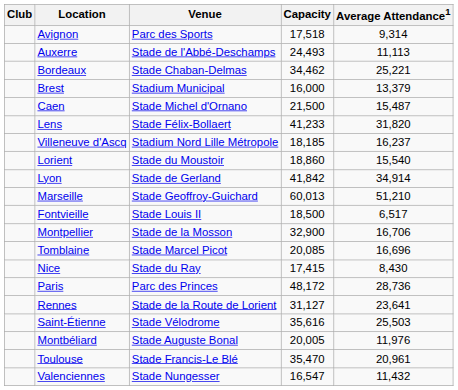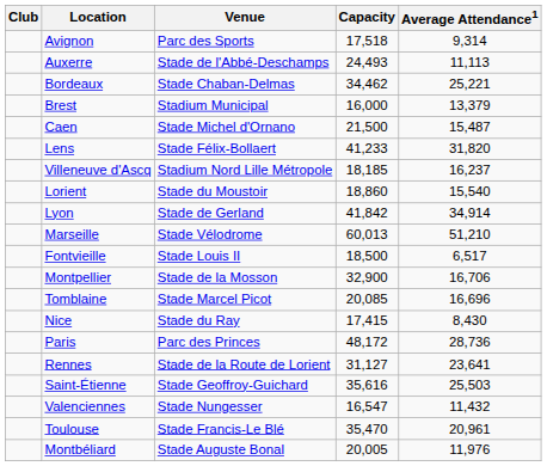Marseille | Venue: Stade Geoffroy-Guichard -> Stade Vélodrome
Saint-Étienne | Venue: Stade Vélodrome -> Stade Geoffroy-Guichard
rows swapped: Montbéliard <-> Valenciennes
